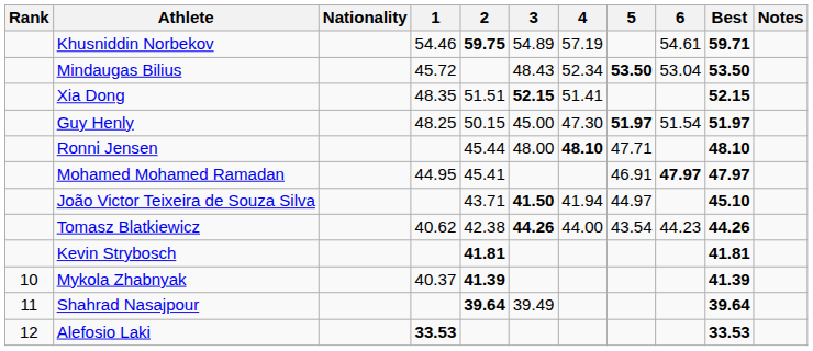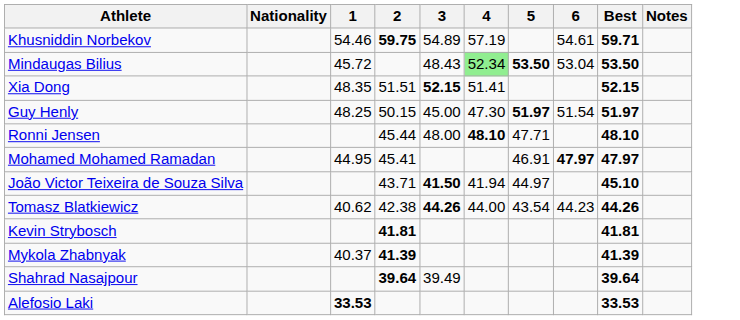- column: Rank | 10 | 11 | 12
Mindaugas Bilius | 4: no background -> lightgreen background
